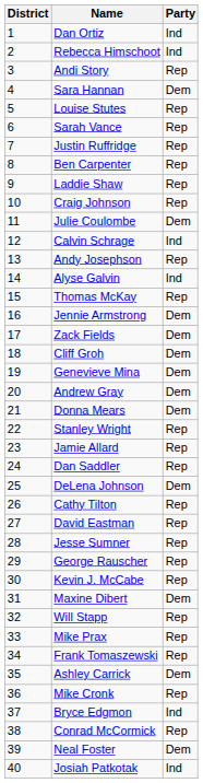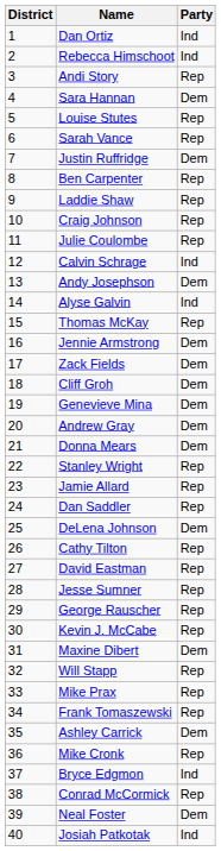Justin Ruffridge | Party: Rep -> Dem
Julie Coulombe | Party: Dem -> Rep
Andy Josephson | Party: Rep -> Dem
